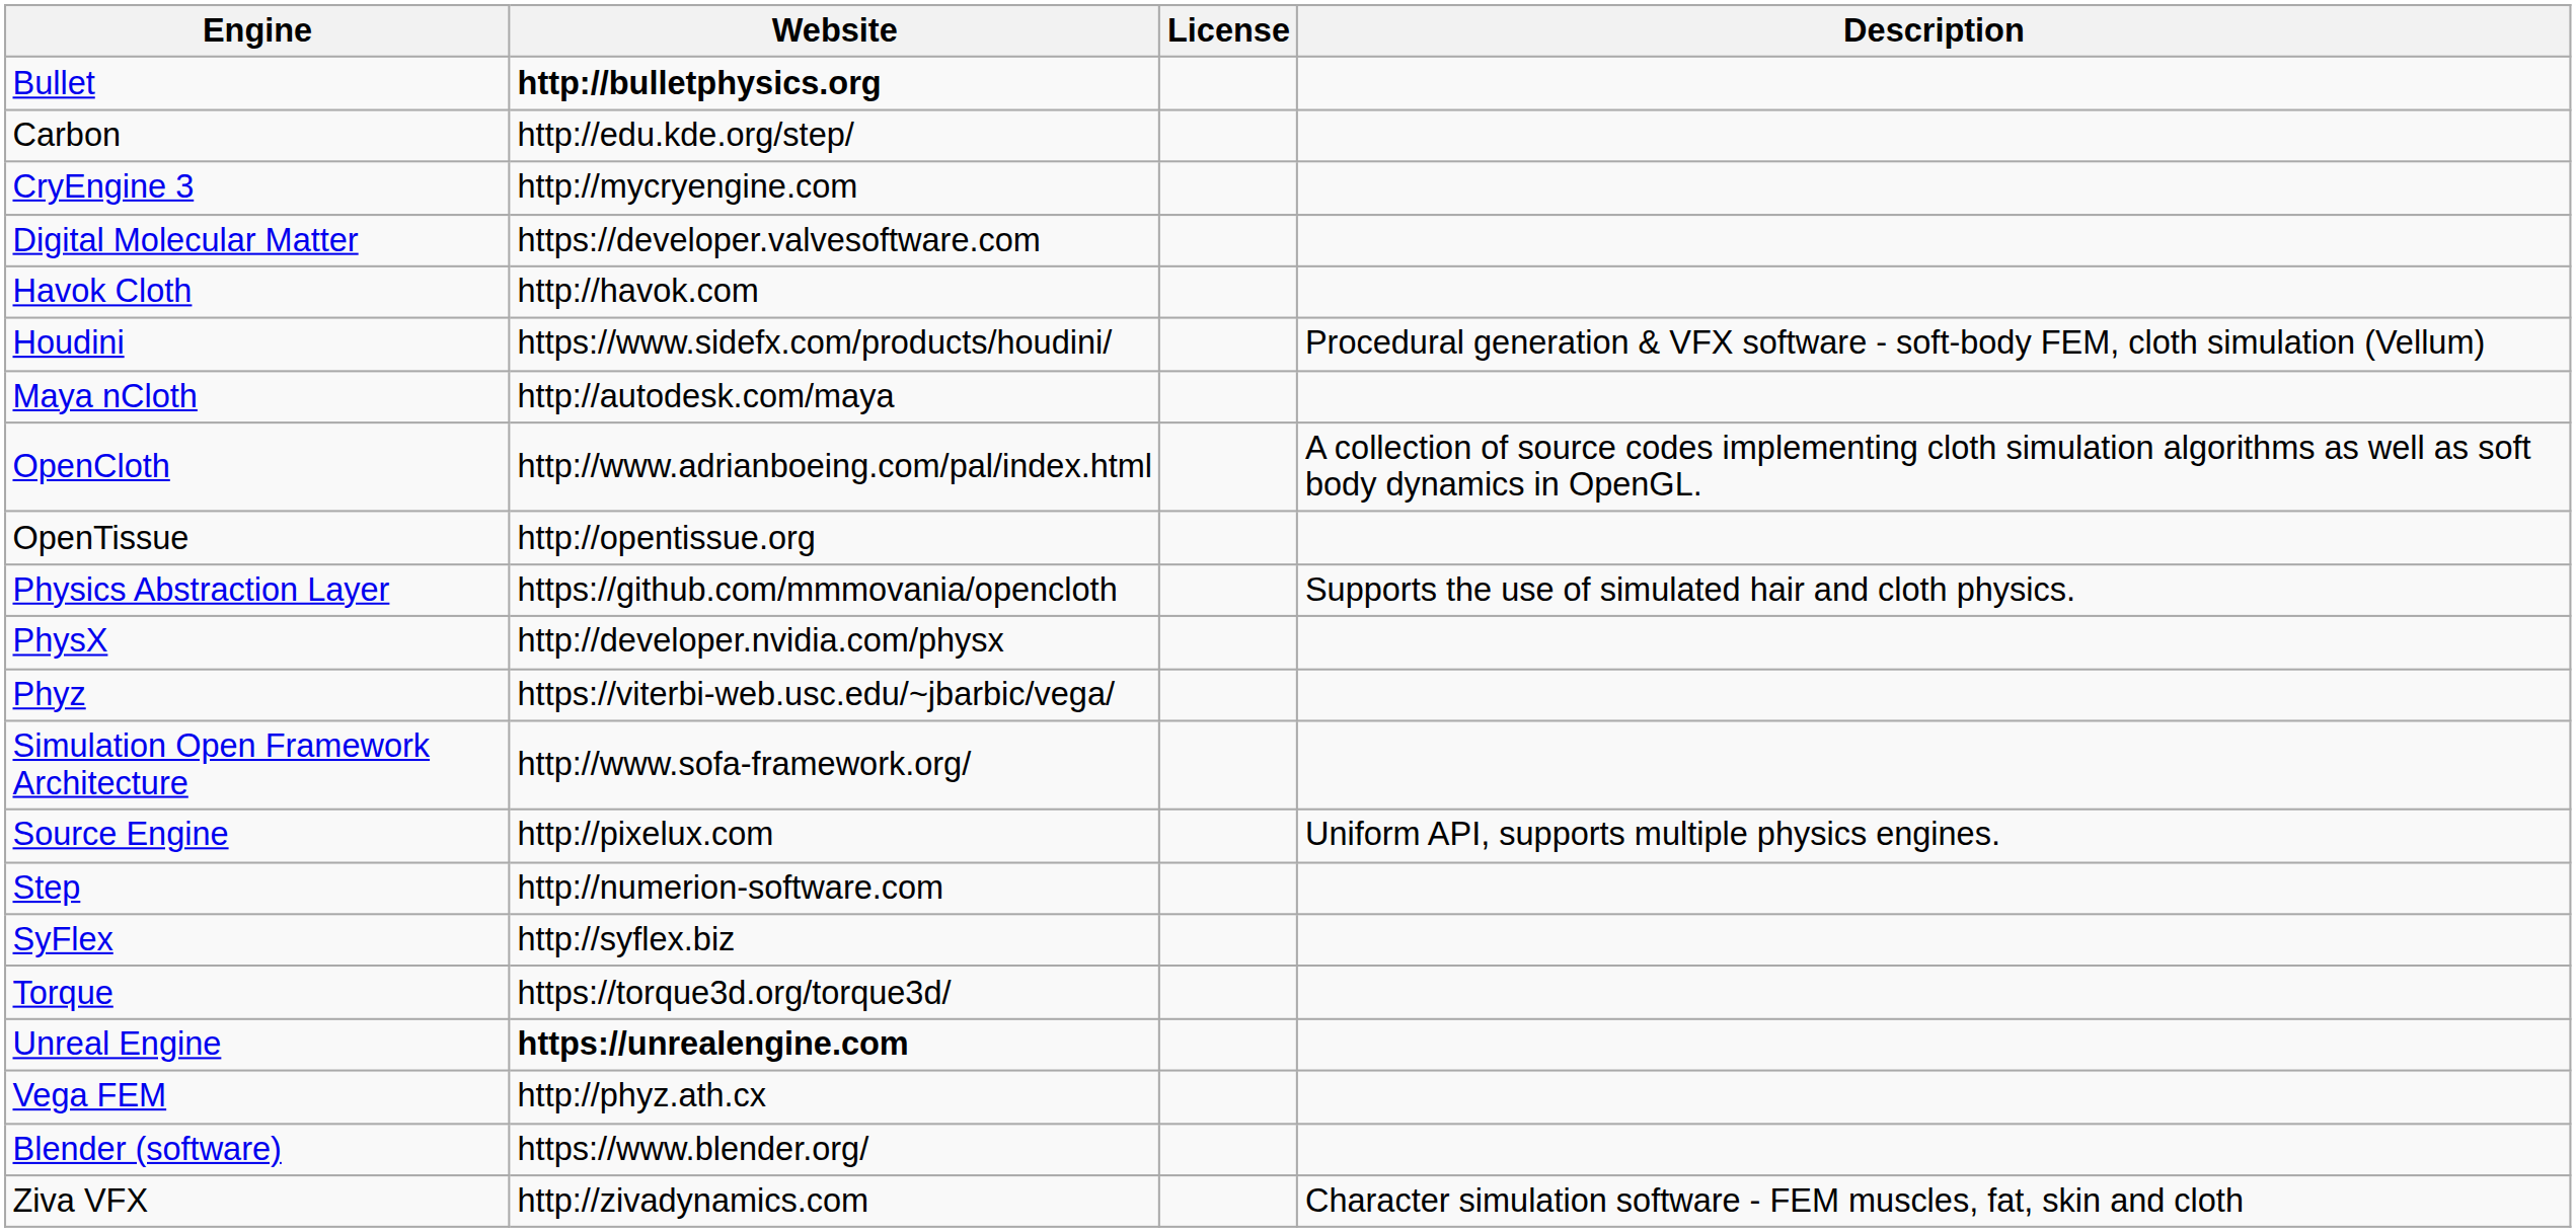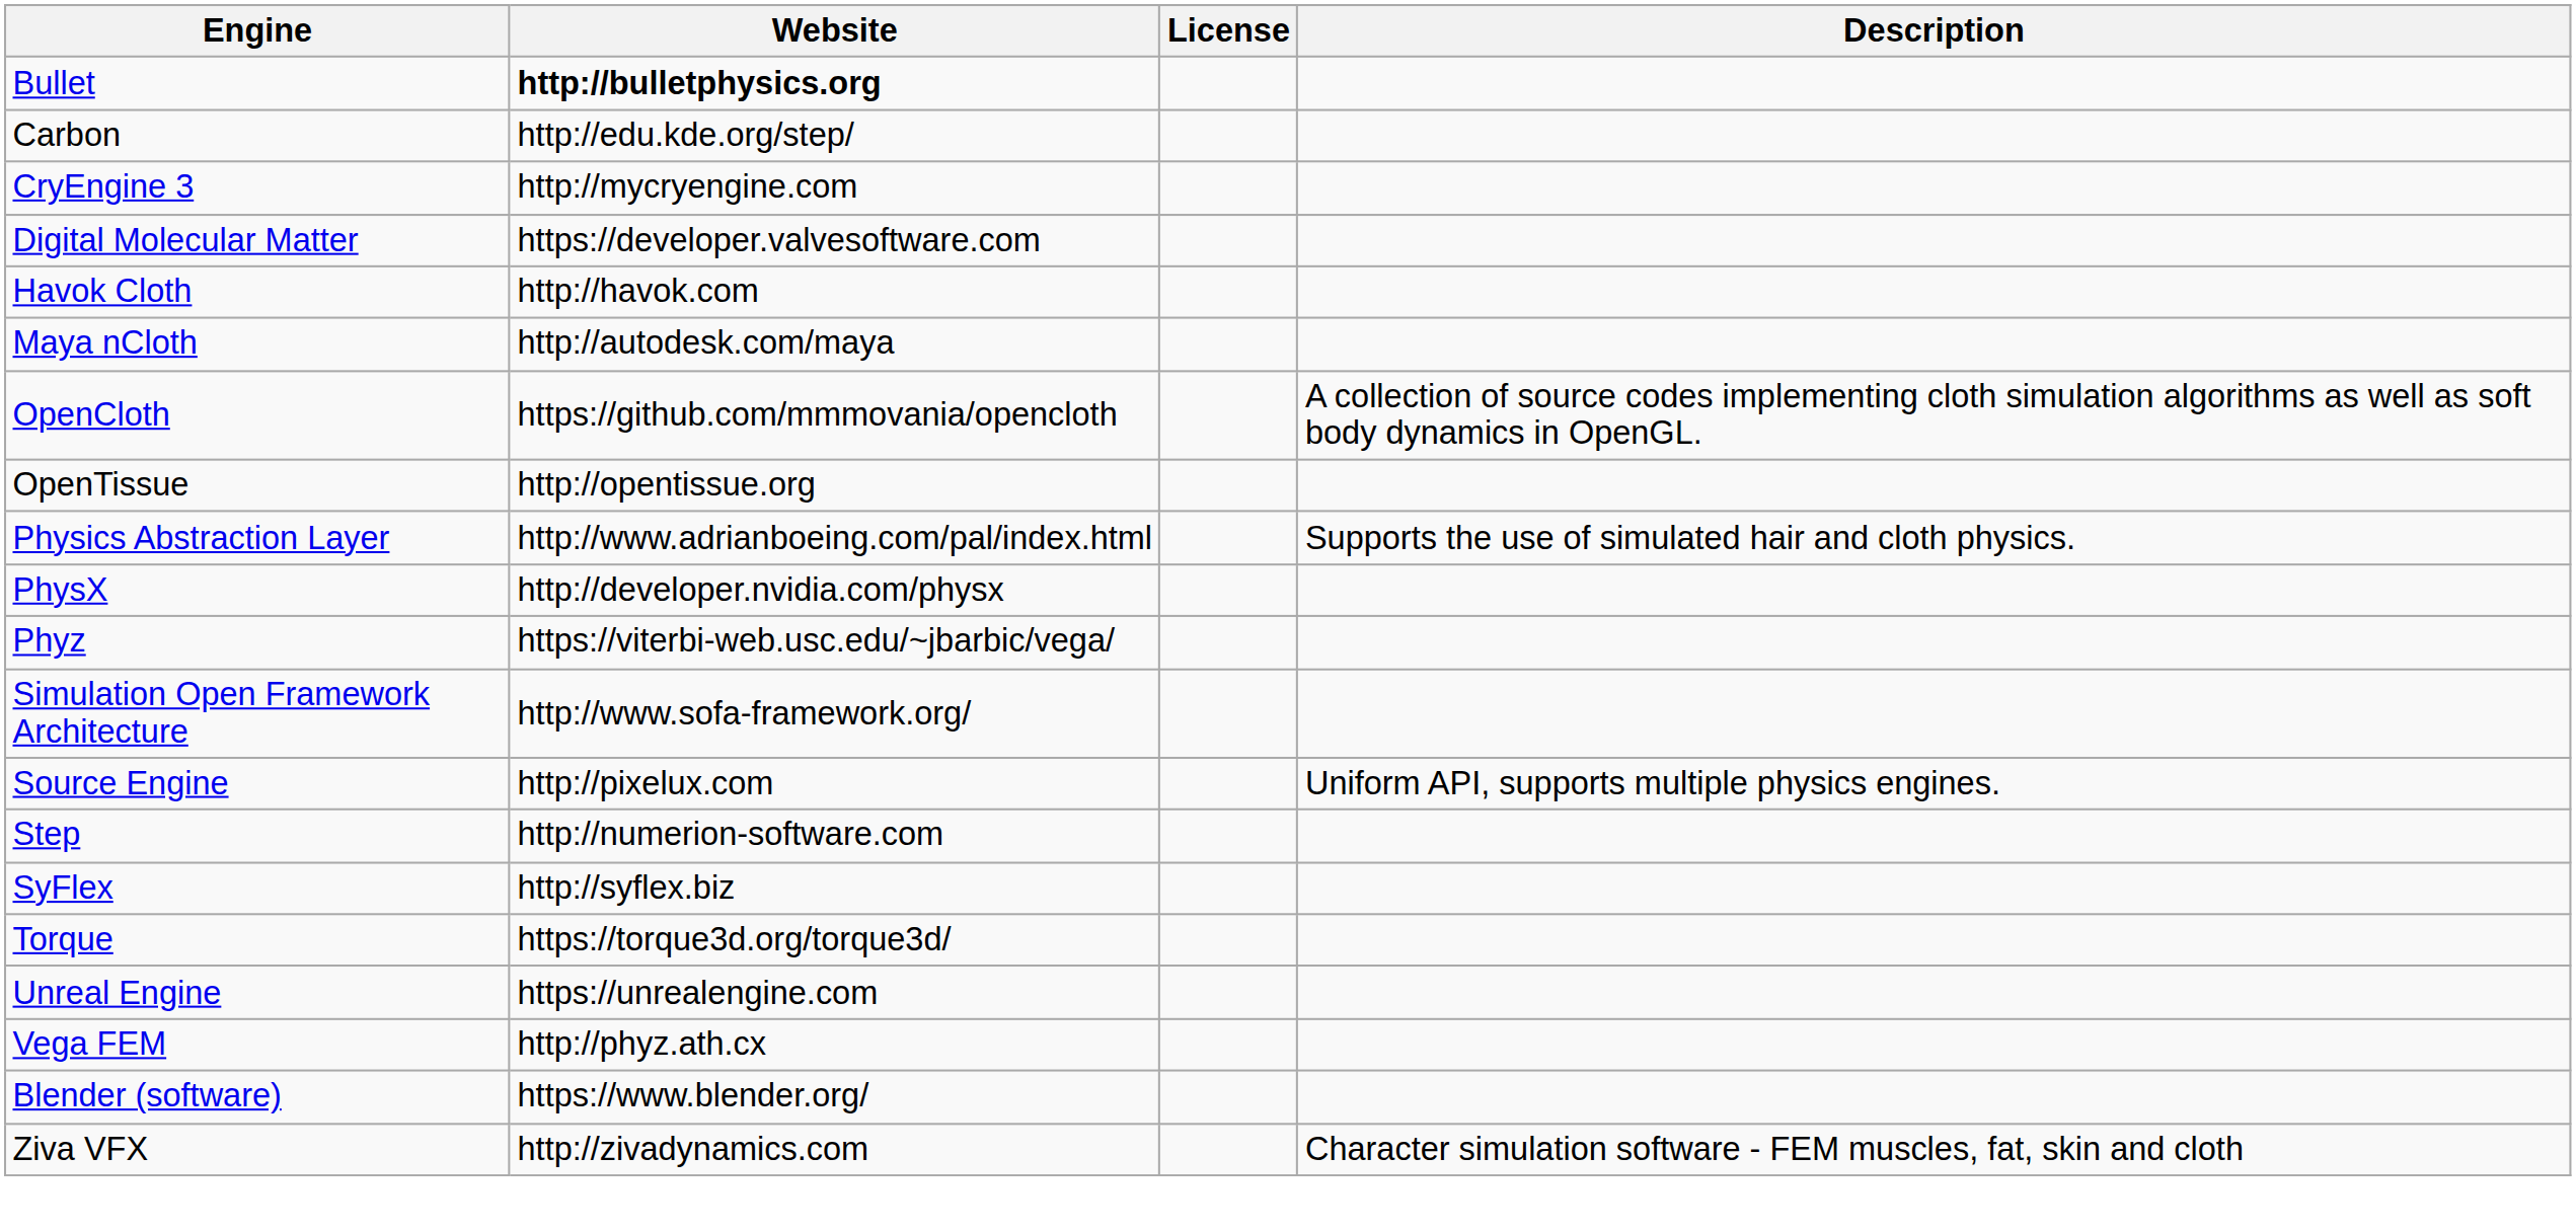- row: Houdini | https://www.sidefx.com/products/houdini/ | Procedural generation & VFX software - soft-body FEM, cloth simulation (Vellum)
OpenCloth | Website: http://www.adrianboeing.com/pal/index.html -> https://github.com/mmmovania/opencloth
Physics Abstraction Layer | Website: https://github.com/mmmovania/opencloth -> http://www.adrianboeing.com/pal/index.html
Unreal Engine | Website: bold -> normal
